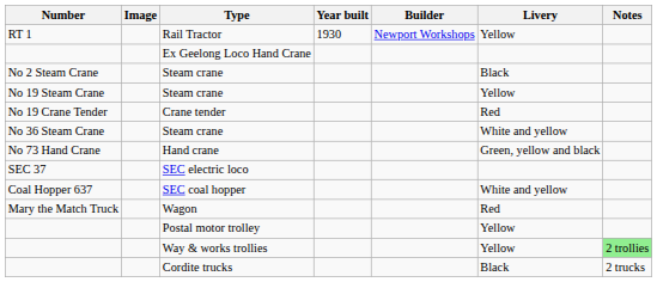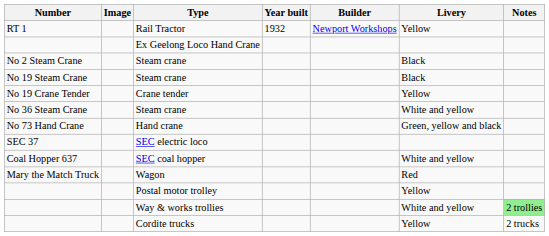Rail Tractor | Year built: 1930 -> 1932
No 19 Steam Crane / Steam crane | Livery: Yellow -> Black
Crane tender | Livery: Red -> Yellow
Way & works trollies | Livery: Yellow -> White and yellow
Cordite trucks | Livery: Black -> Yellow
